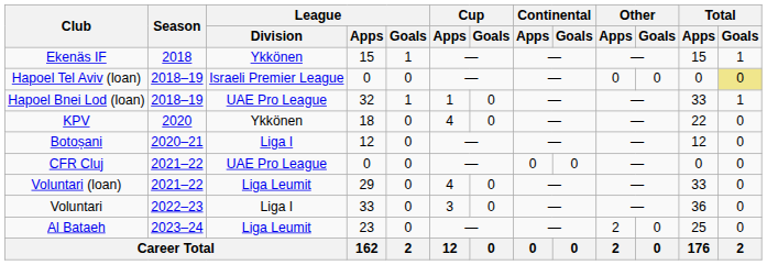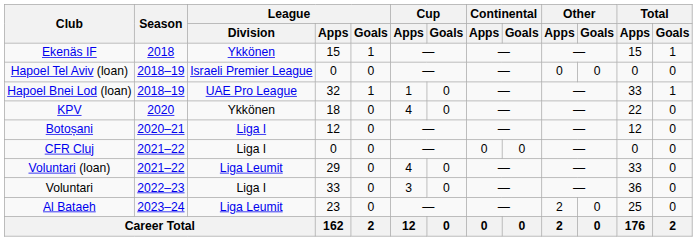Hapoel Tel Aviv (loan) | Total / Goals: khaki background -> no background
CFR Cluj | League / Division: UAE Pro League -> Liga I
